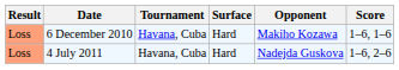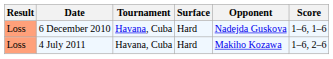6 December 2010 | Opponent: Makiho Kozawa -> Nadejda Guskova
4 July 2011 | Opponent: Nadejda Guskova -> Makiho Kozawa
